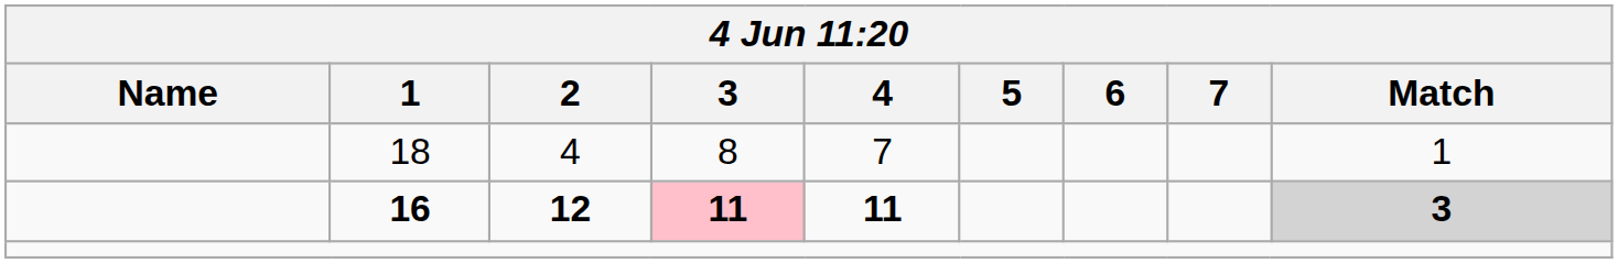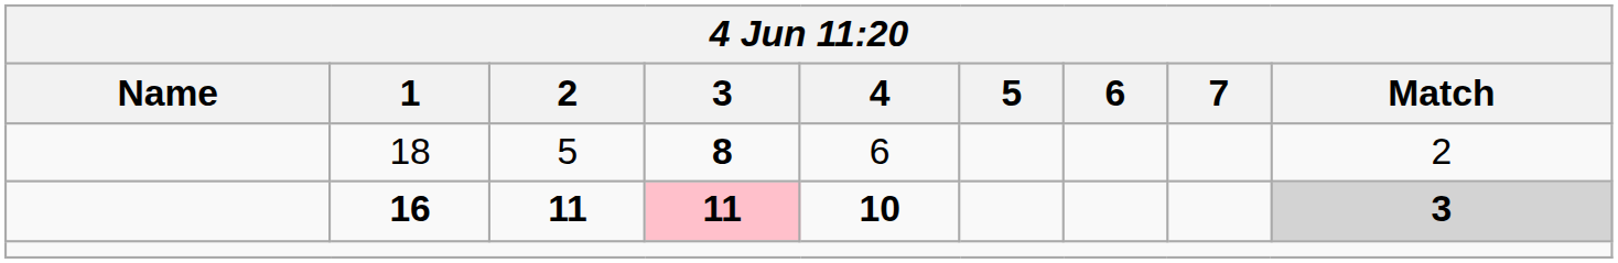18 | 2: 4 -> 5
18 | 3: normal -> bold
18 | 4: 7 -> 6
18 | Match: 1 -> 2
16 | 2: 12 -> 11
16 | 4: 11 -> 10
